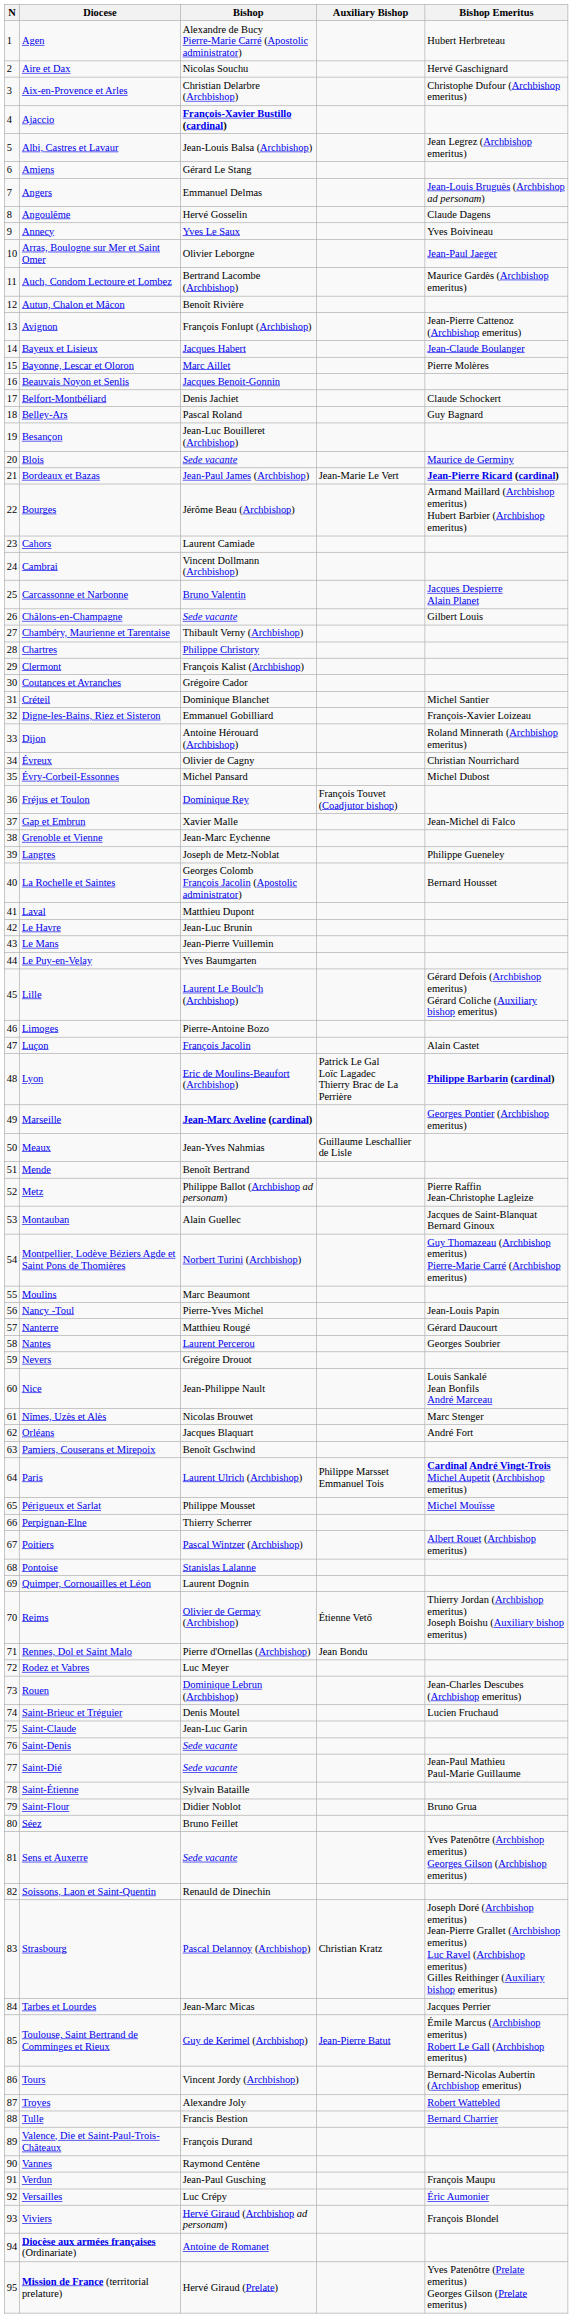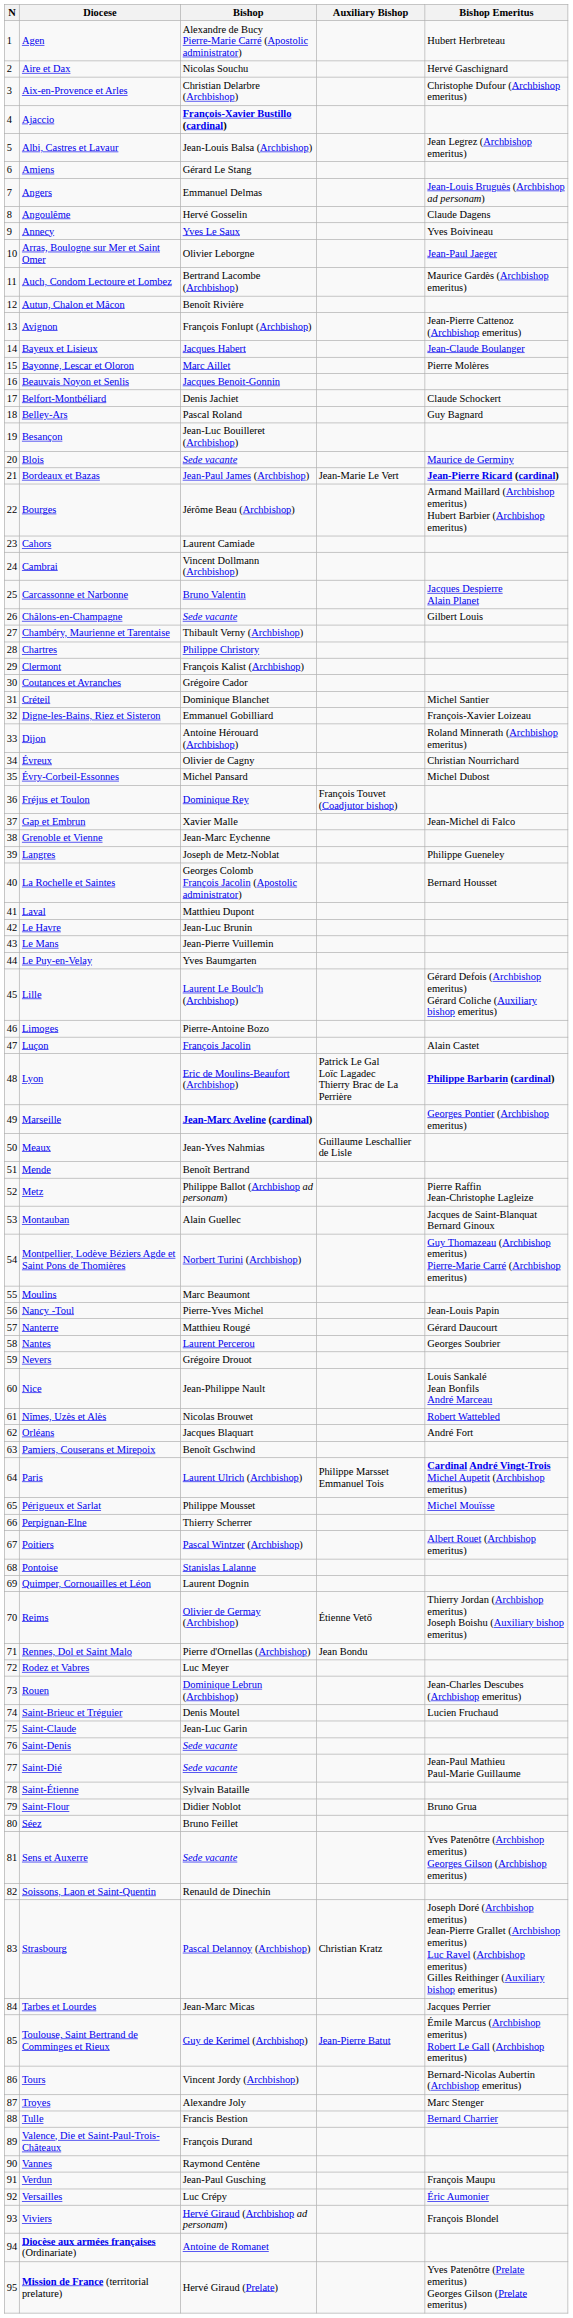Nîmes, Uzès et Alès | Bishop Emeritus: Marc Stenger -> Robert Wattebled
Troyes | Bishop Emeritus: Robert Wattebled -> Marc Stenger
